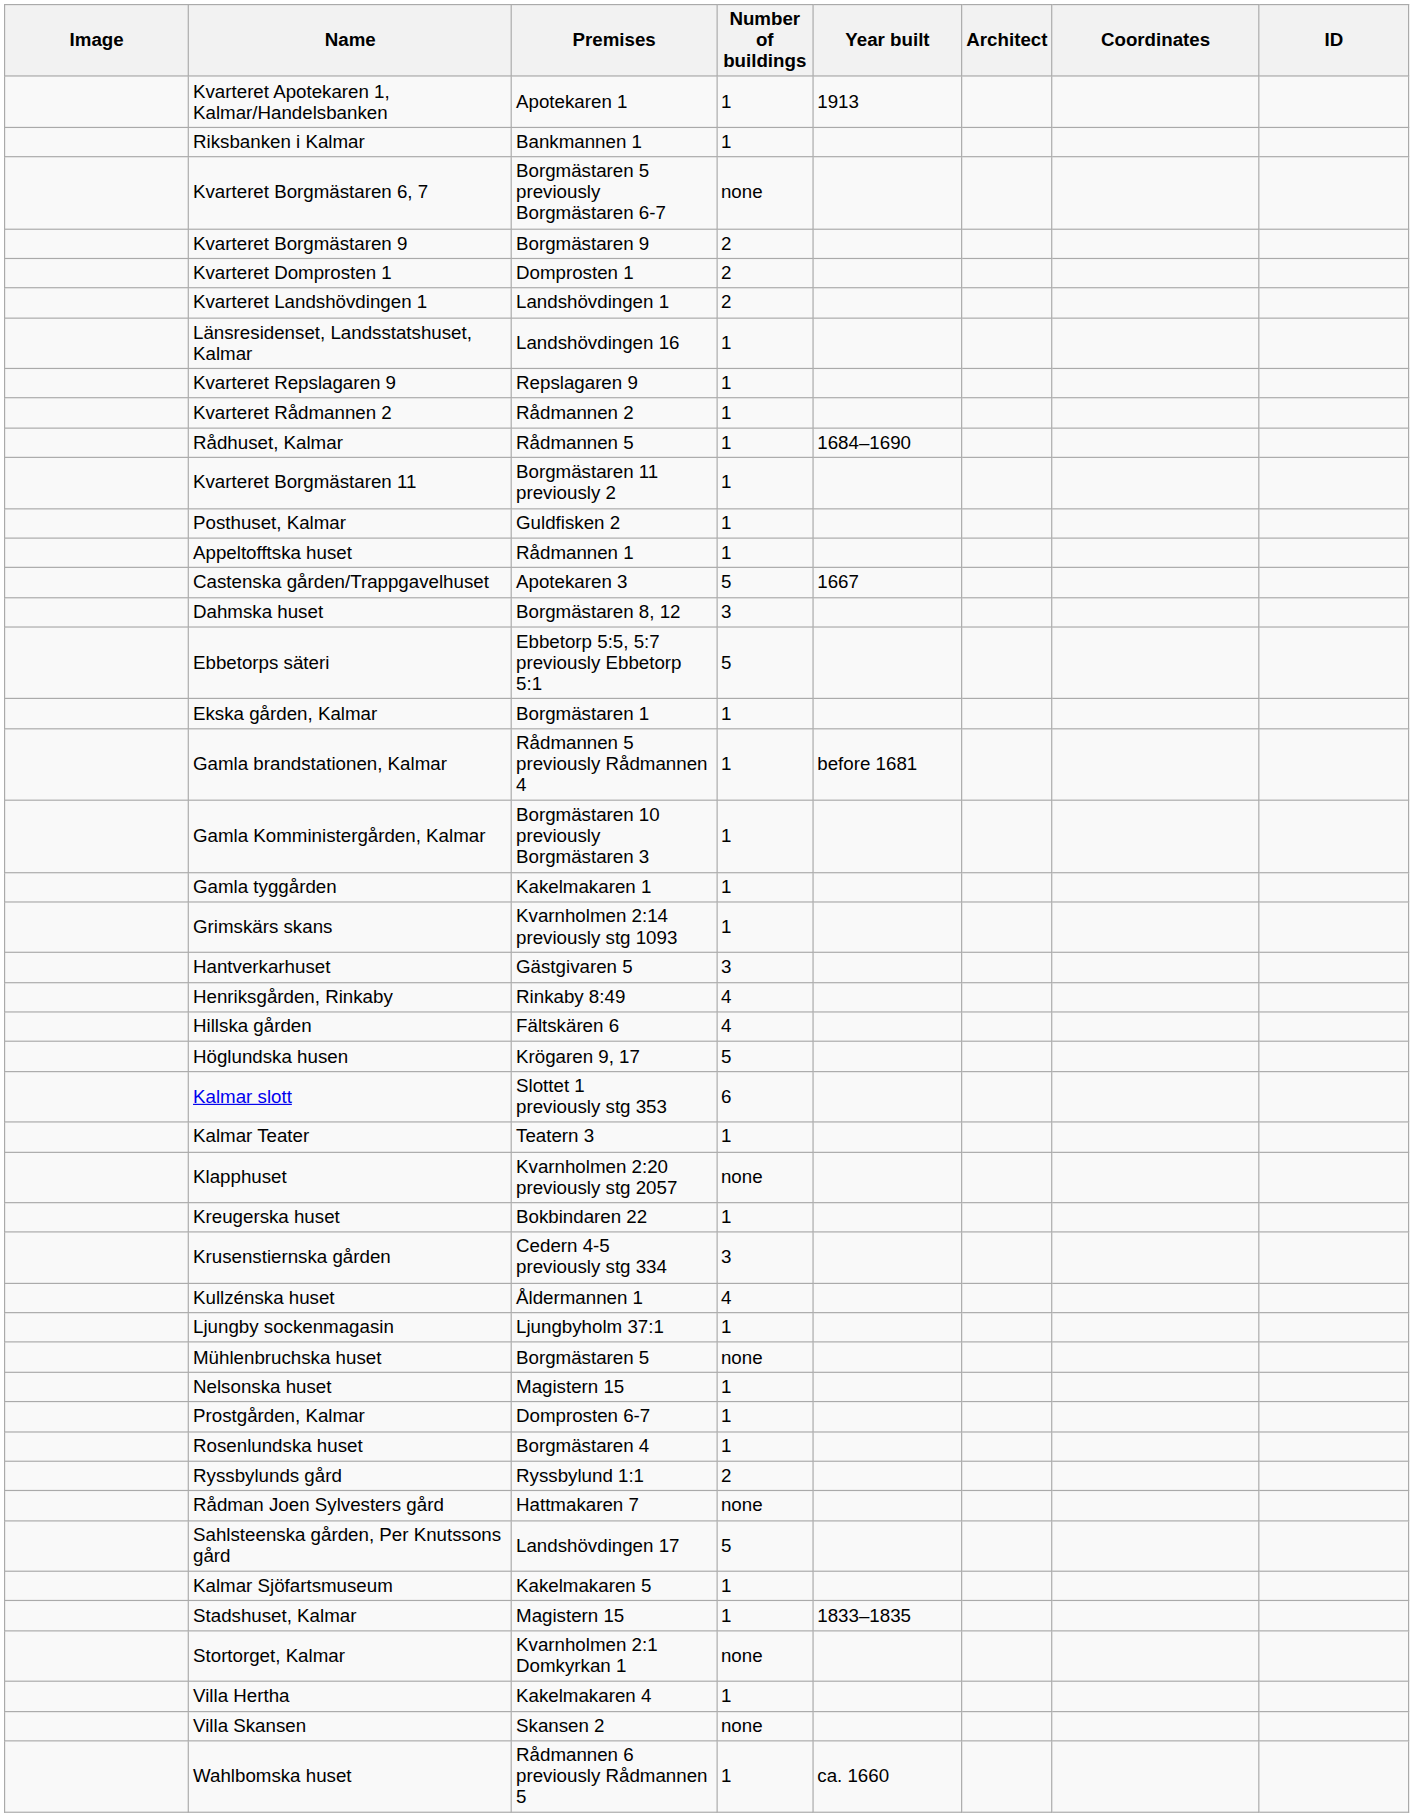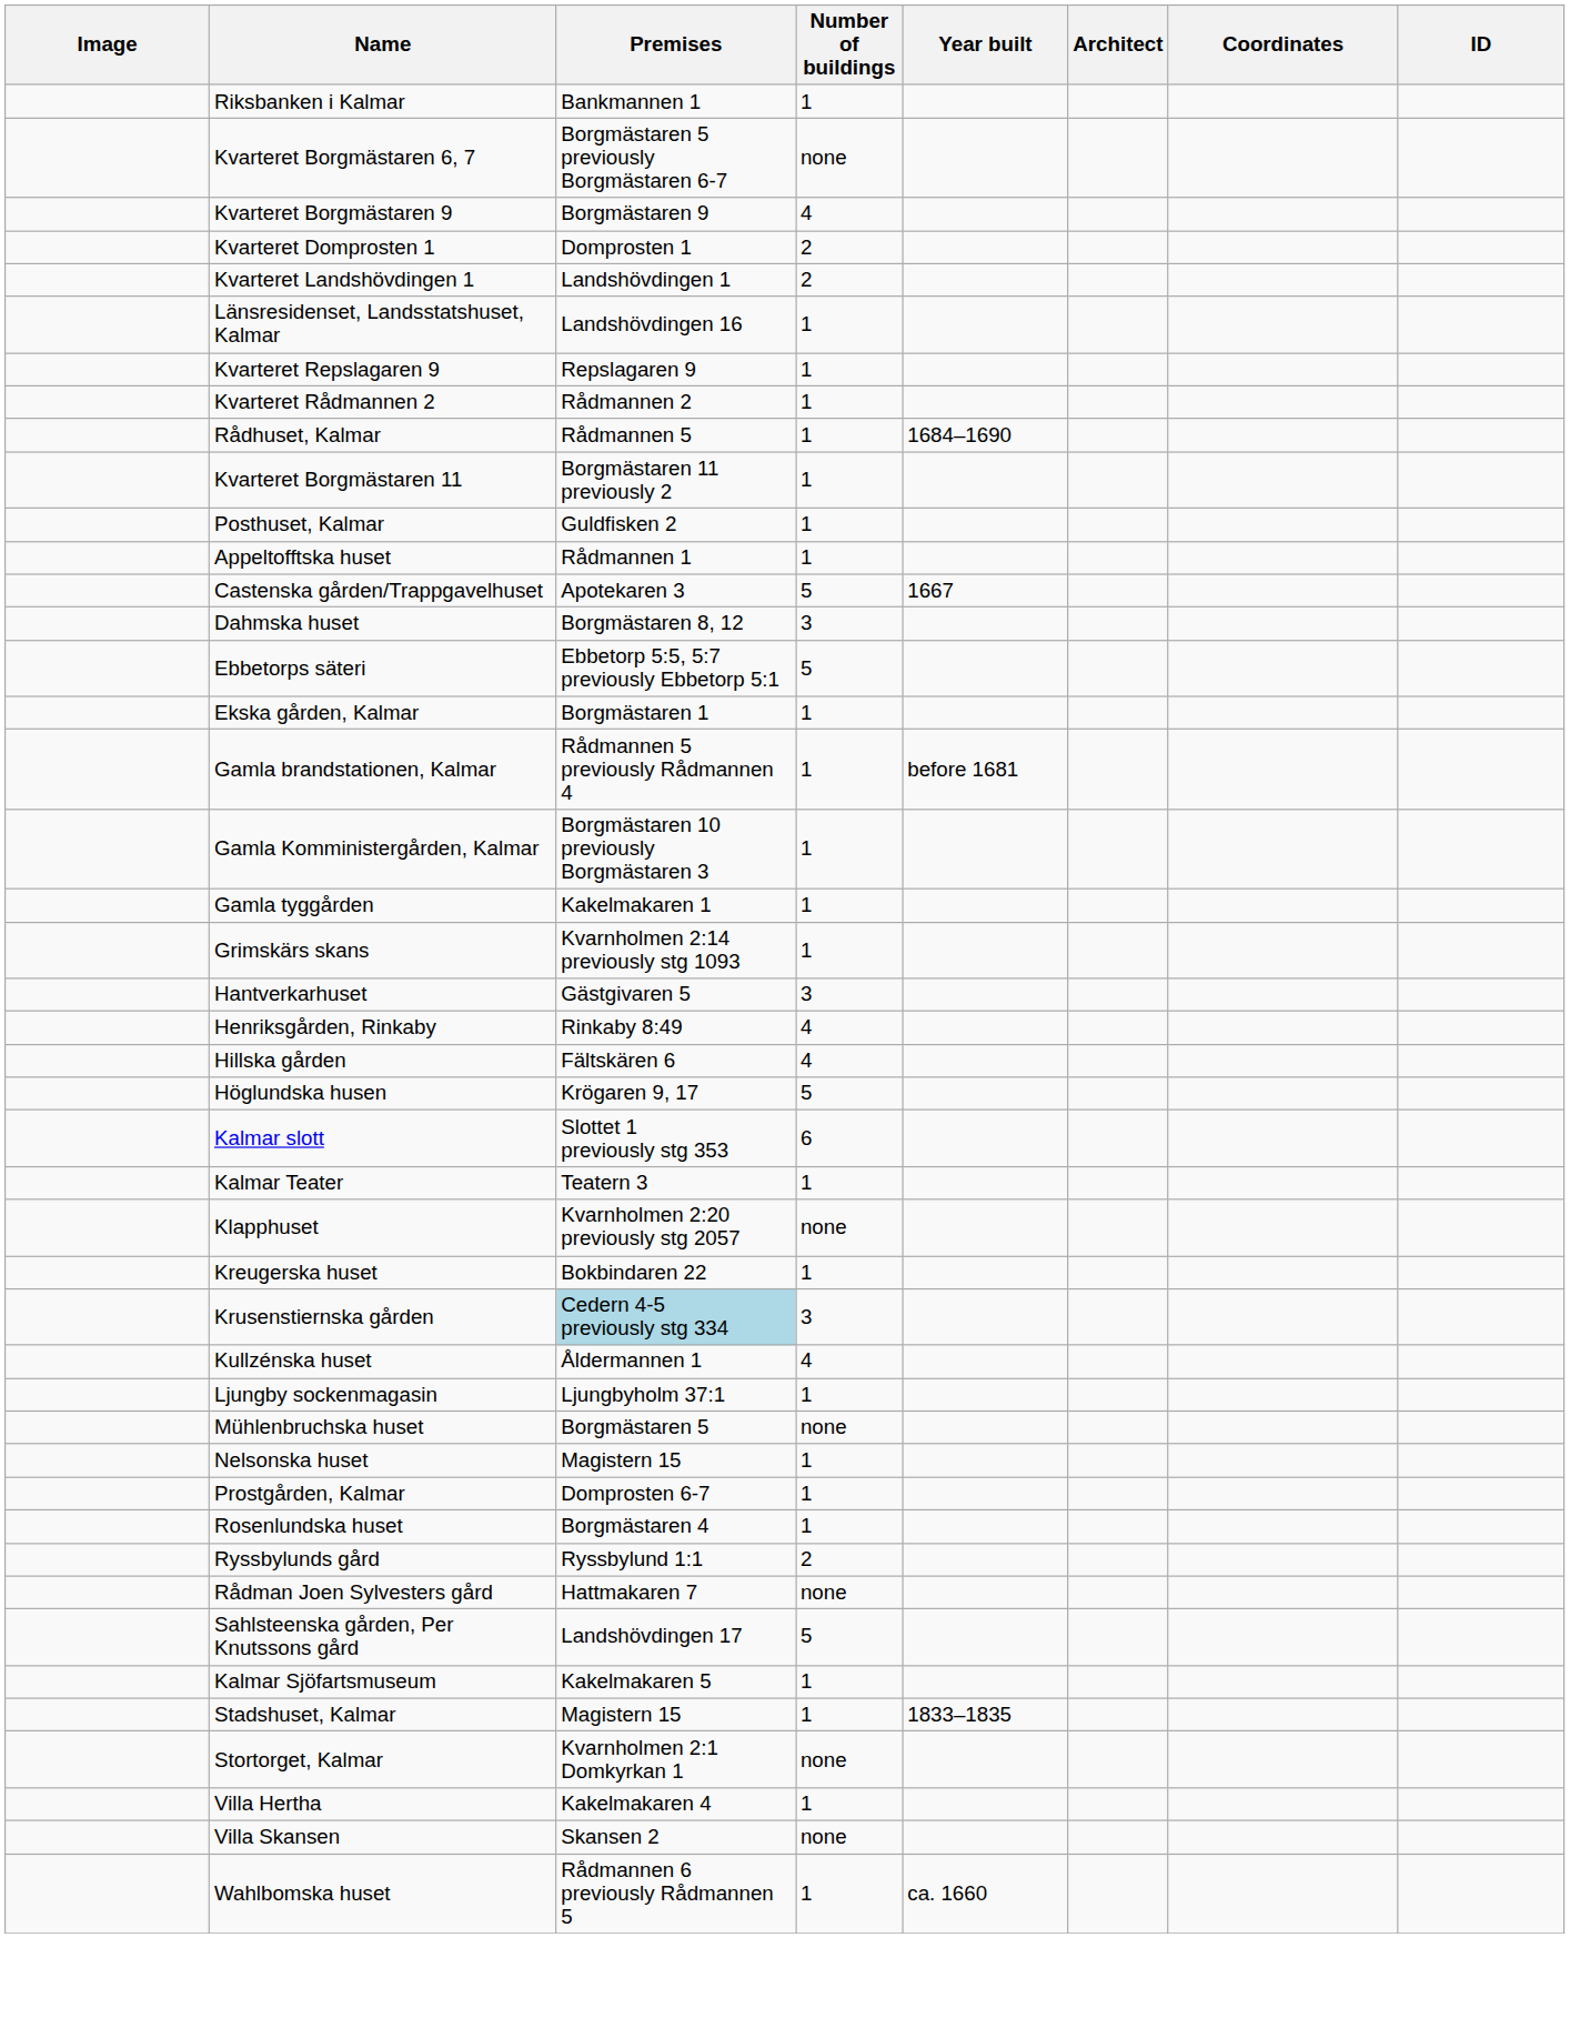- row: Kvarteret Apotekaren 1, Kalmar/Handelsbanken | Apotekaren 1 | 1 | 1913
Kvarteret Borgmästaren 9 | Number of buildings: 2 -> 4
Krusenstiernska gården | Premises: no background -> lightblue background
